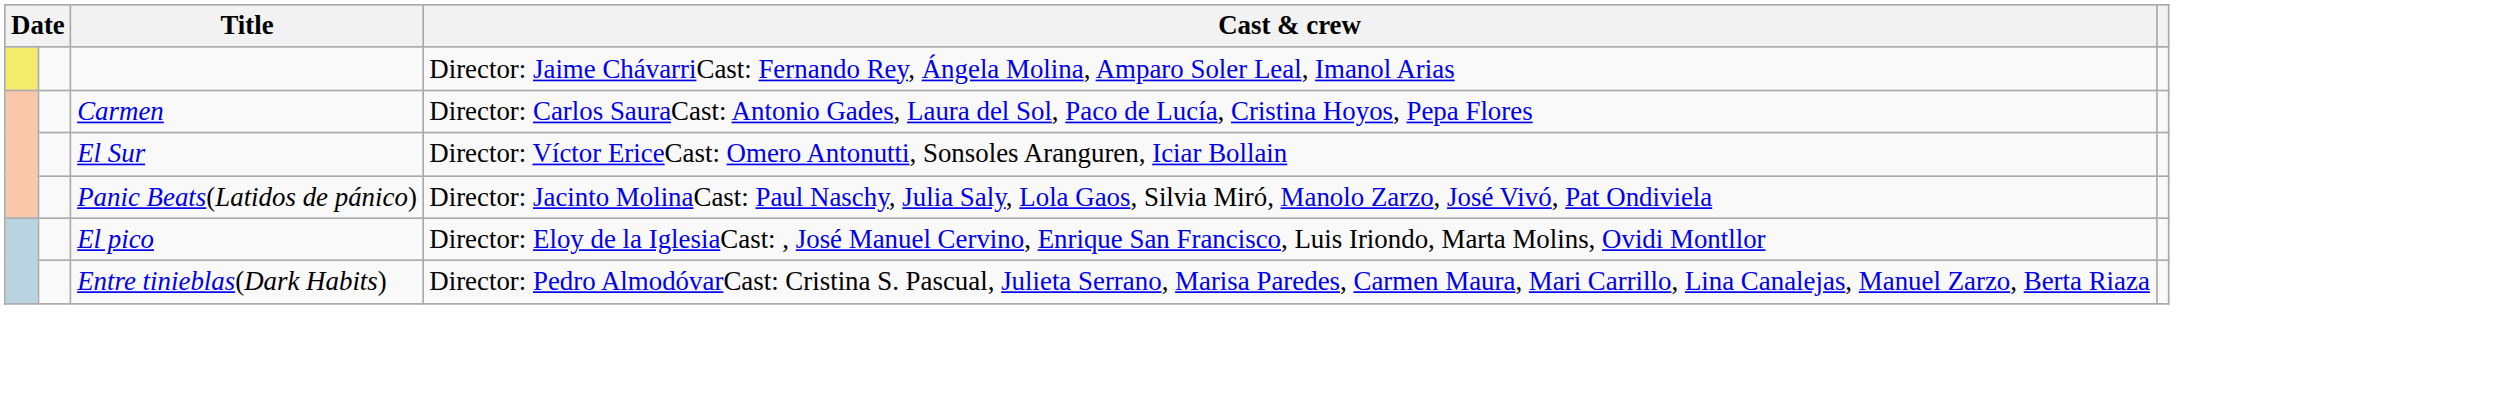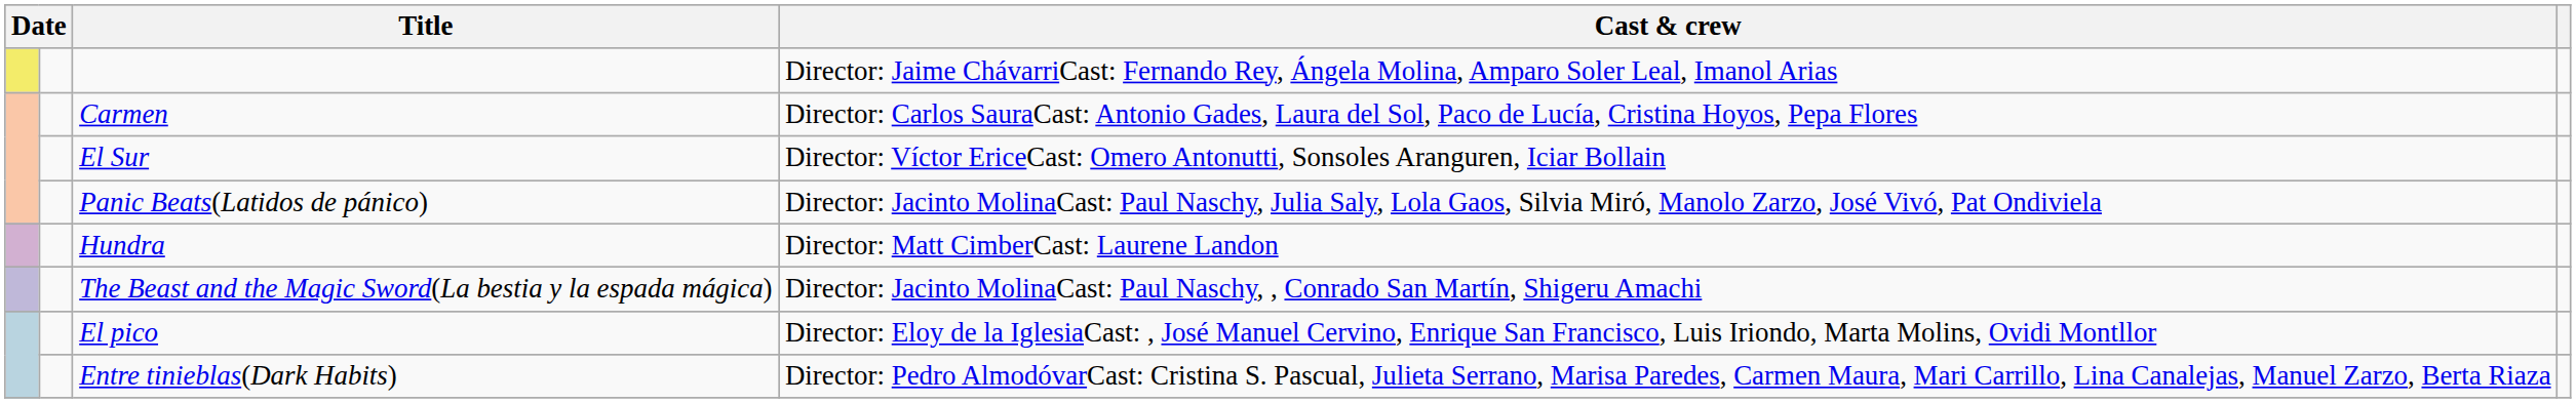+ row: Hundra | Director: Matt CimberCast: Laurene Landon
+ row: The Beast and the Magic Sword(La bestia y la espada mágica) | Director: Jacinto MolinaCast: Paul Naschy, , Conrado San Martín, Shigeru Amachi
